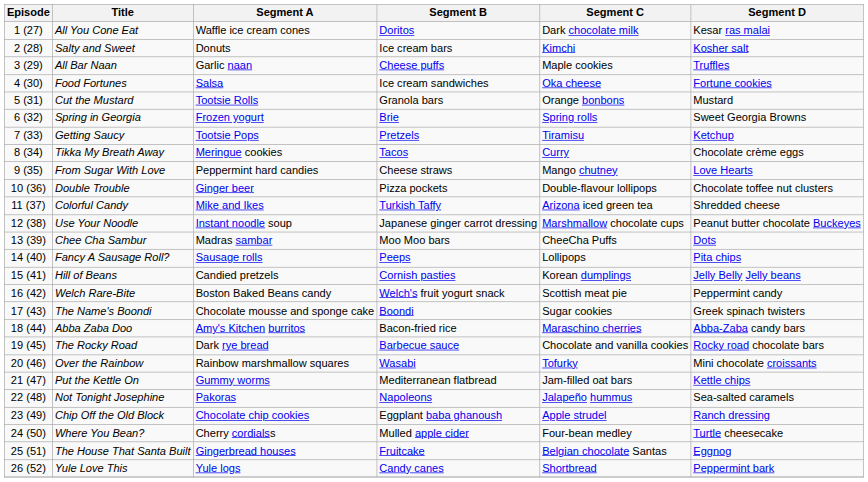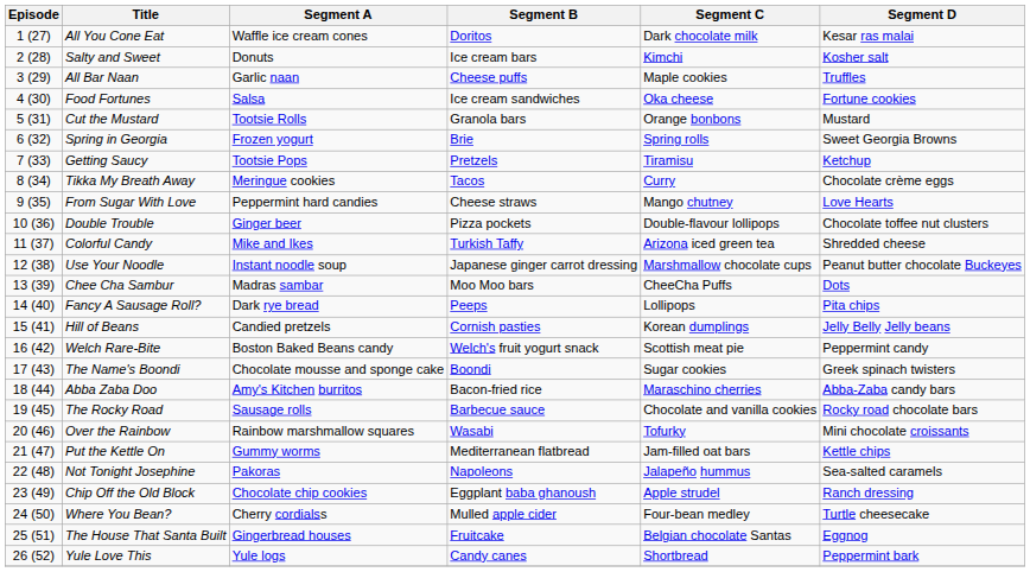Fancy A Sausage Roll? | Segment A: Sausage rolls -> Dark rye bread
The Rocky Road | Segment A: Dark rye bread -> Sausage rolls
